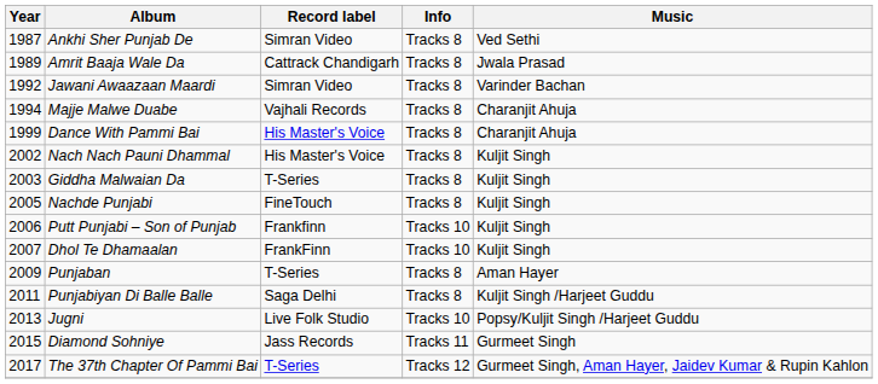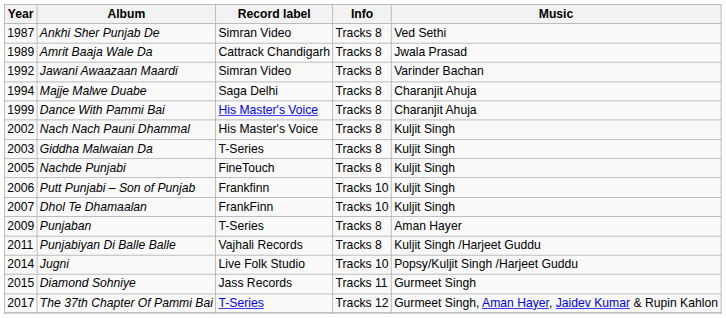Majje Malwe Duabe | Record label: Vajhali Records -> Saga Delhi
Punjabiyan Di Balle Balle | Record label: Saga Delhi -> Vajhali Records
Jugni | Year: 2013 -> 2014
